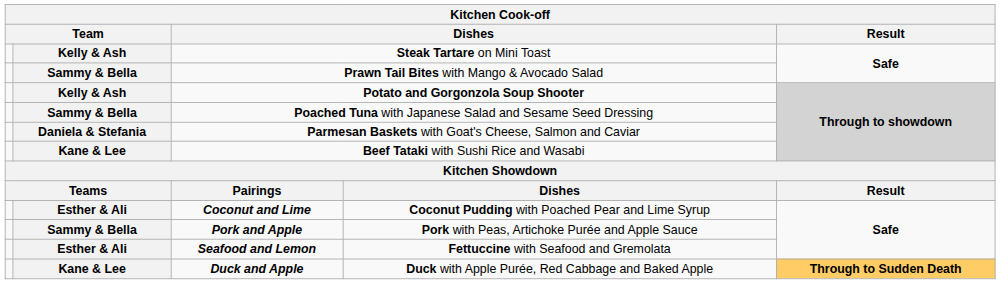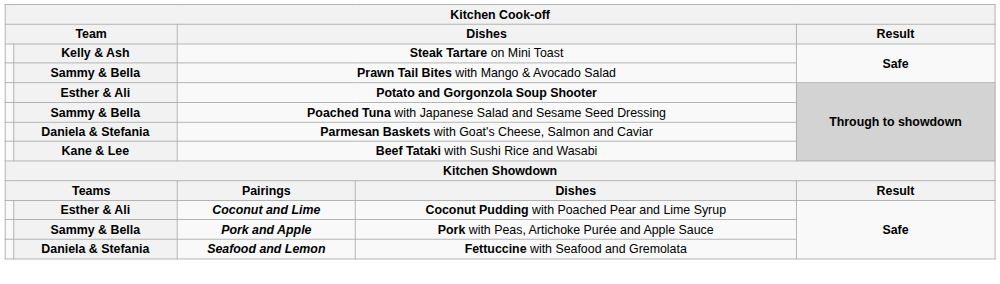Potato and Gorgonzola Soup Shooter | column 2: Kelly & Ash -> Esther & Ali
Seafood and Lemon | column 2: Esther & Ali -> Daniela & Stefania
- row: Kane & Lee | Duck and Apple | Duck with Apple Purée, Red Cabbage and Baked Apple | Through to Sudden Death
